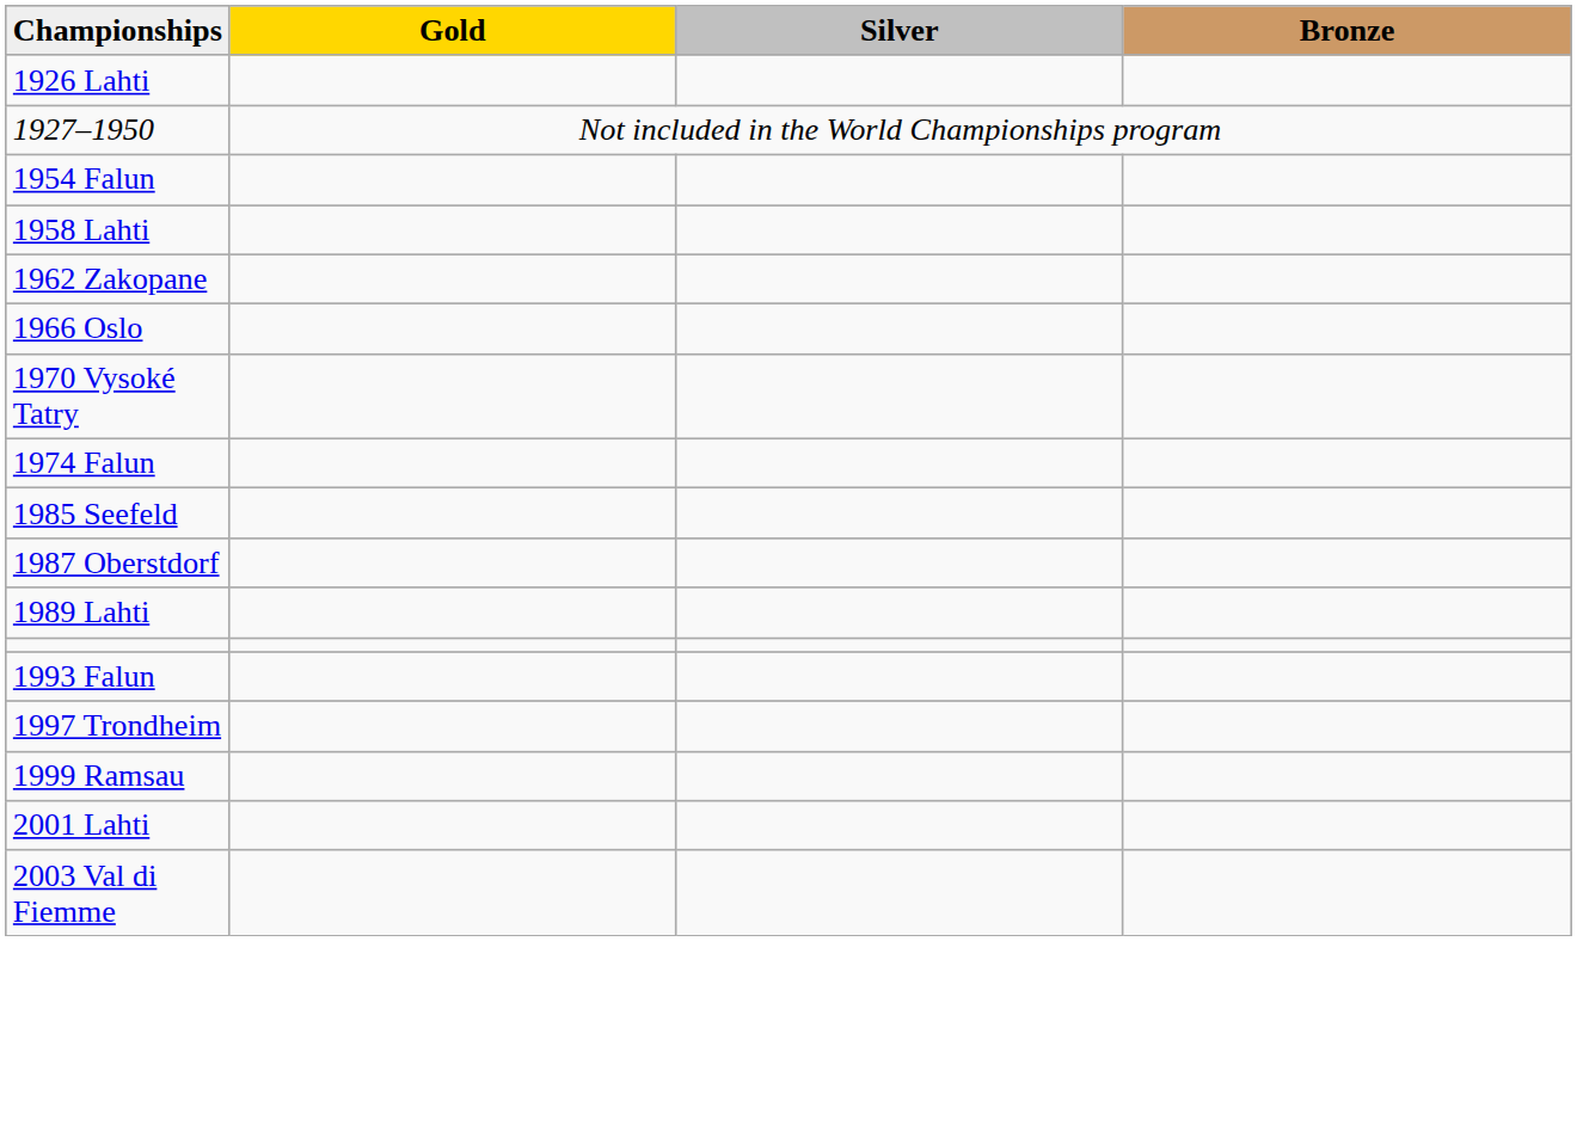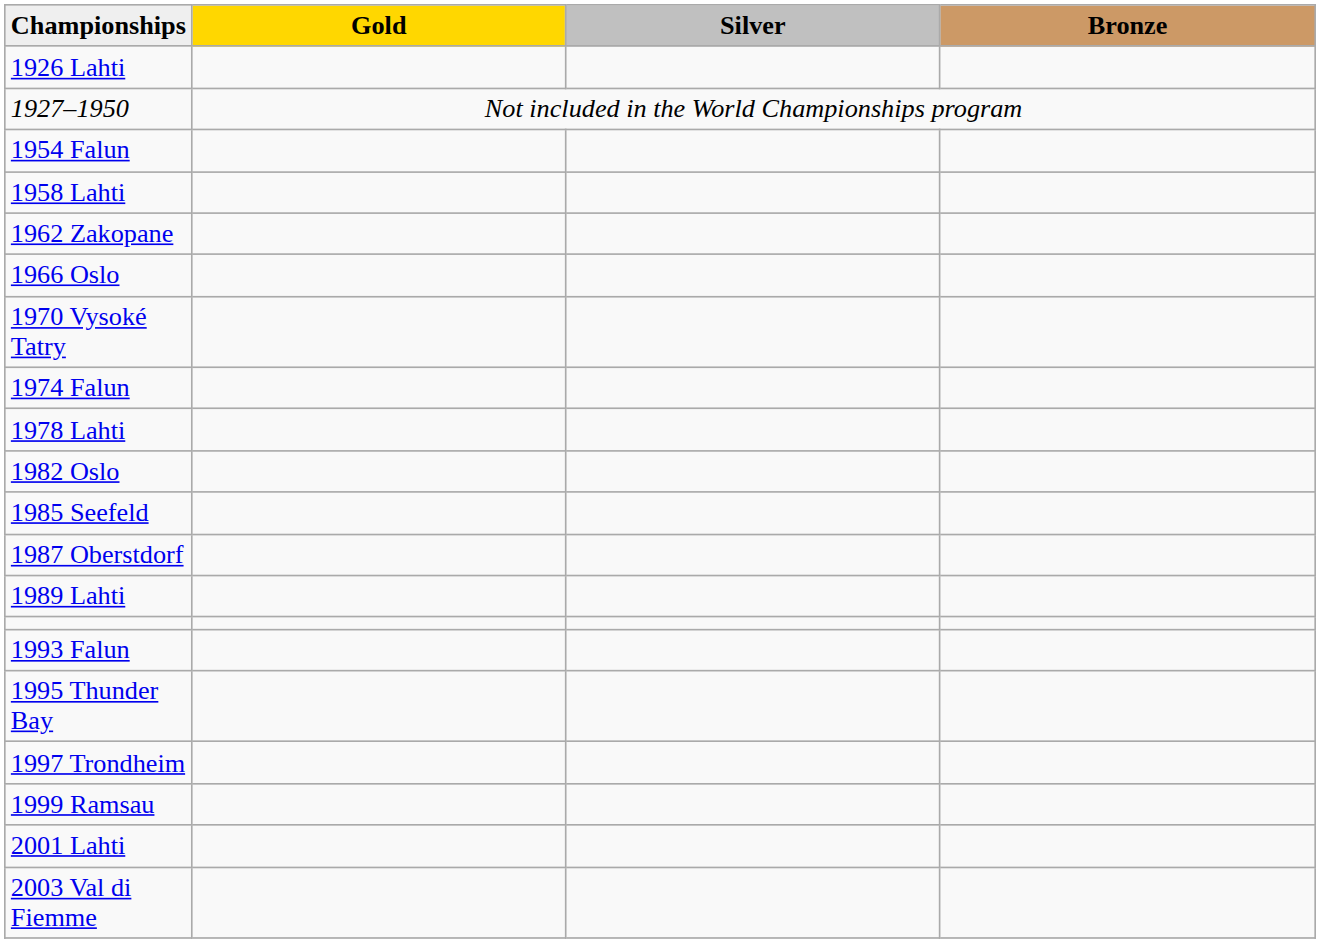+ row: 1978 Lahti
+ row: 1982 Oslo
+ row: 1995 Thunder Bay
